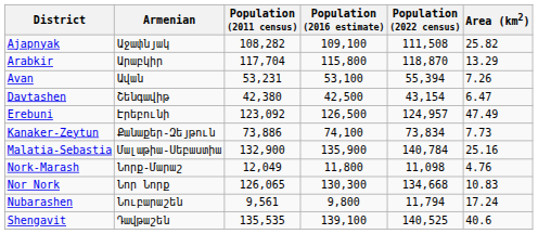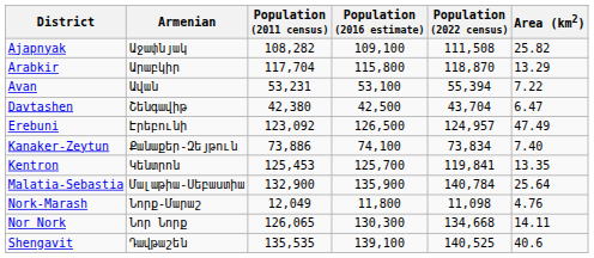Avan | Area (km2): 7.26 -> 7.22
Davtashen | Population (2022 census): 43,154 -> 43,704
Kanaker-Zeytun | Area (km2): 7.73 -> 7.40
+ row: Kentron | Կենտրոն | 125,453 | 125,700 | 119,841 | 13.35
Malatia-Sebastia | Area (km2): 25.16 -> 25.64
Nor Nork | Area (km2): 10.83 -> 14.11
- row: Nubarashen | Նուբարաշեն | 9,561 | 9,800 | 11,794 | 17.24
